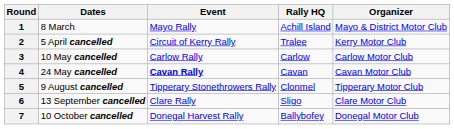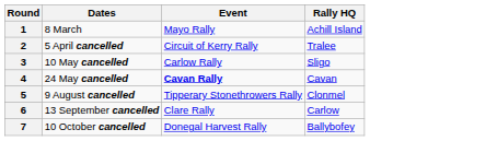- column: Organizer | Mayo & District Motor Club | Kerry Motor Club | Carlow Motor Club | Cavan Motor Club | Tipperary Motor Club | Clare Motor Club | Donegal Motor Club
3 | Rally HQ: Carlow -> Sligo
6 | Rally HQ: Sligo -> Carlow
